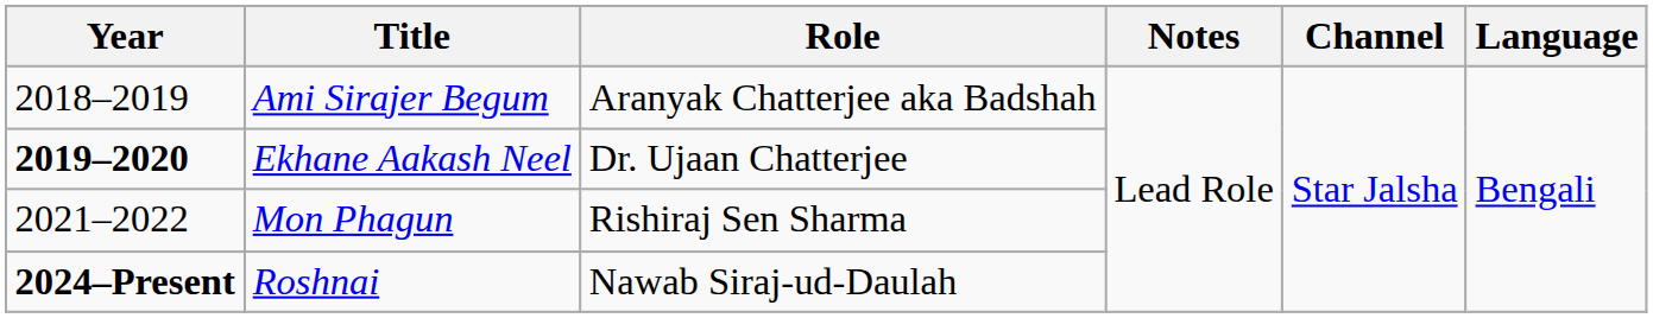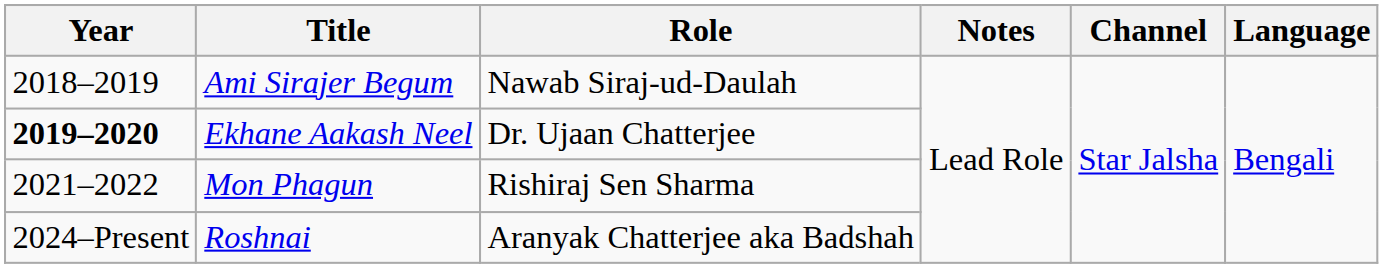Ami Sirajer Begum | Role: Aranyak Chatterjee aka Badshah -> Nawab Siraj-ud-Daulah
Roshnai | Year: bold -> normal
Roshnai | Role: Nawab Siraj-ud-Daulah -> Aranyak Chatterjee aka Badshah
